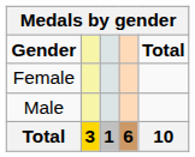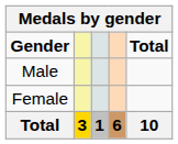rows swapped: Male <-> Female
